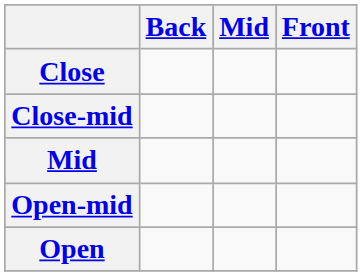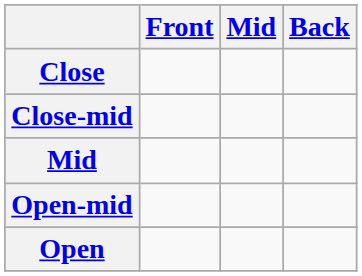columns swapped: Front <-> Back
